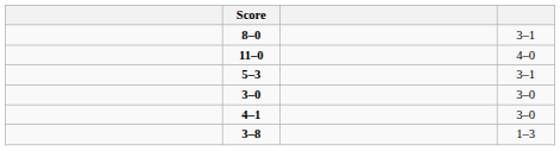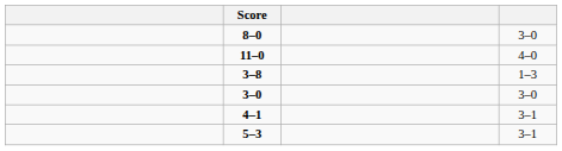8–0 | column 4: 3–1 -> 3–0
rows swapped: 5–3 <-> 3–8
4–1 | column 4: 3–0 -> 3–1
